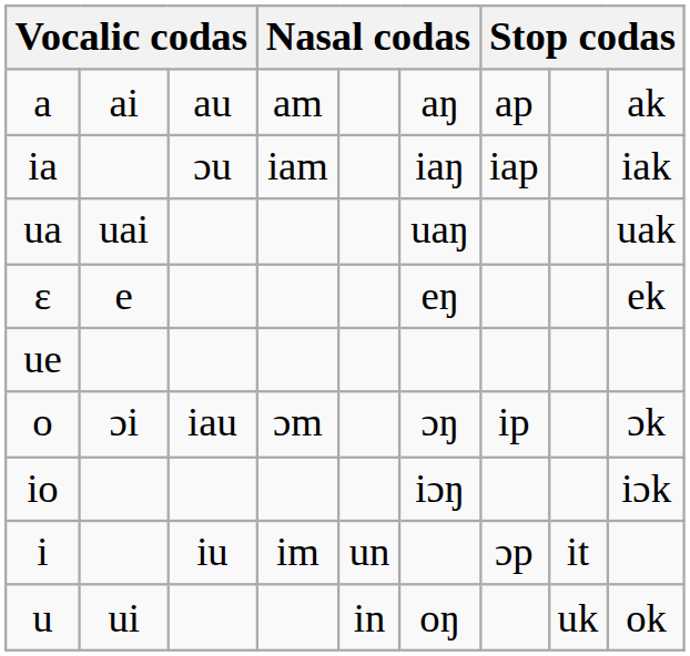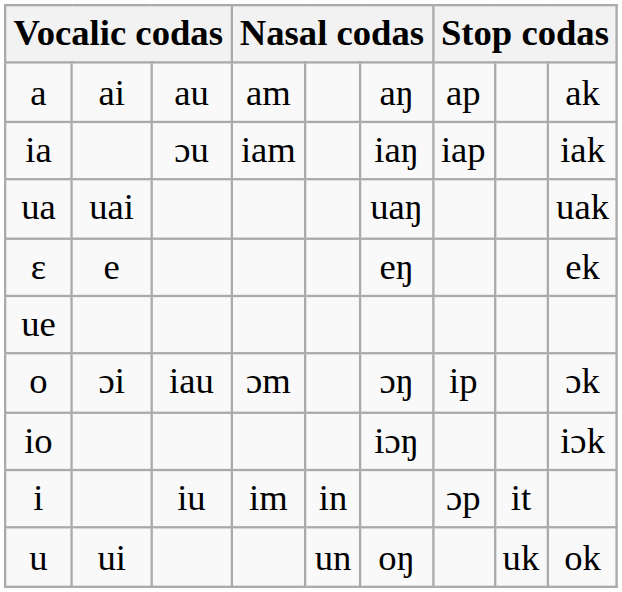i | column 5: un -> in
u | column 5: in -> un
